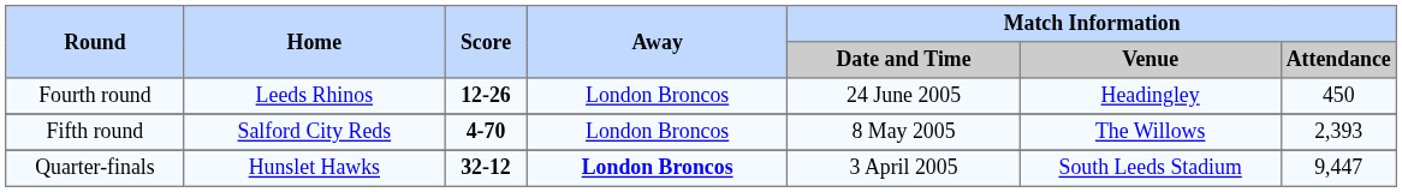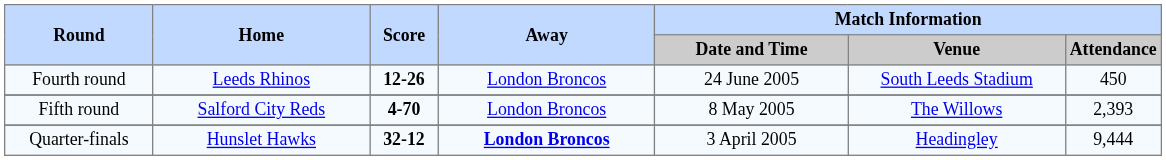Fourth round | Match Information / Venue: Headingley -> South Leeds Stadium
Quarter-finals | Match Information / Venue: South Leeds Stadium -> Headingley
Quarter-finals | Match Information / Attendance: 9,447 -> 9,444
